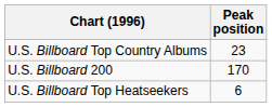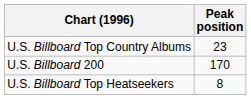U.S. Billboard Top Heatseekers | Peak position: 6 -> 8
